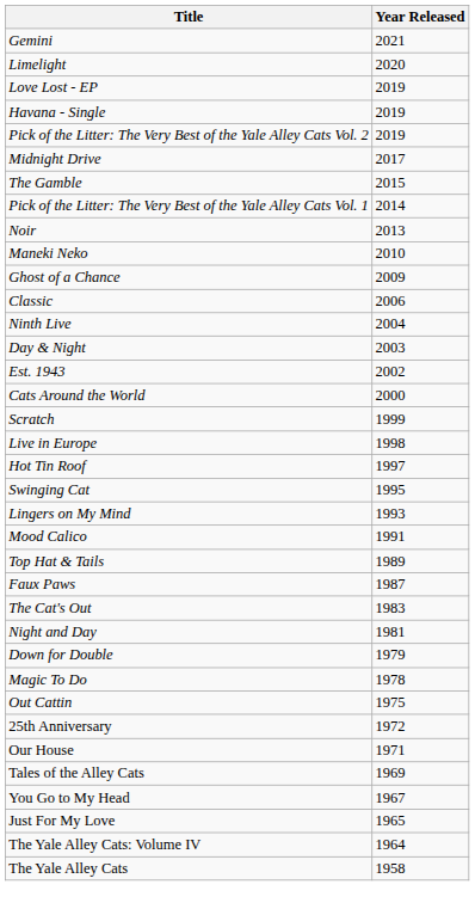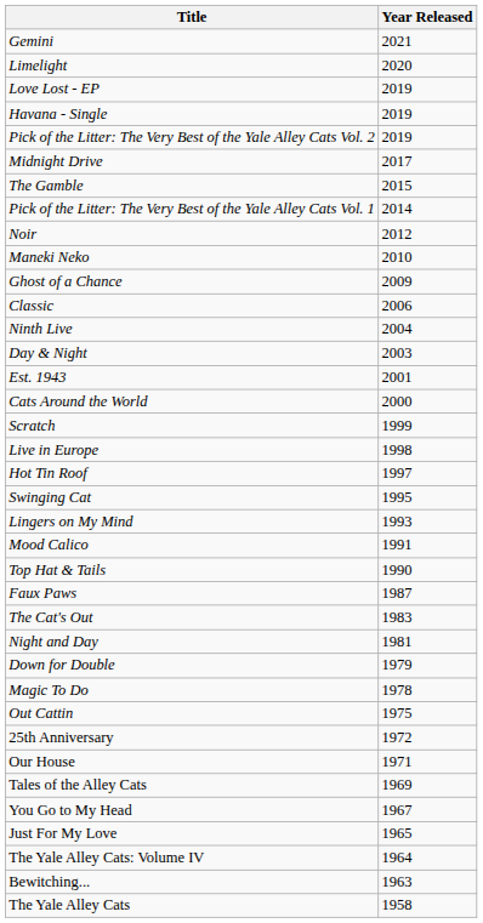Noir | Year Released: 2013 -> 2012
Est. 1943 | Year Released: 2002 -> 2001
Top Hat & Tails | Year Released: 1989 -> 1990
+ row: Bewitching... | 1963
